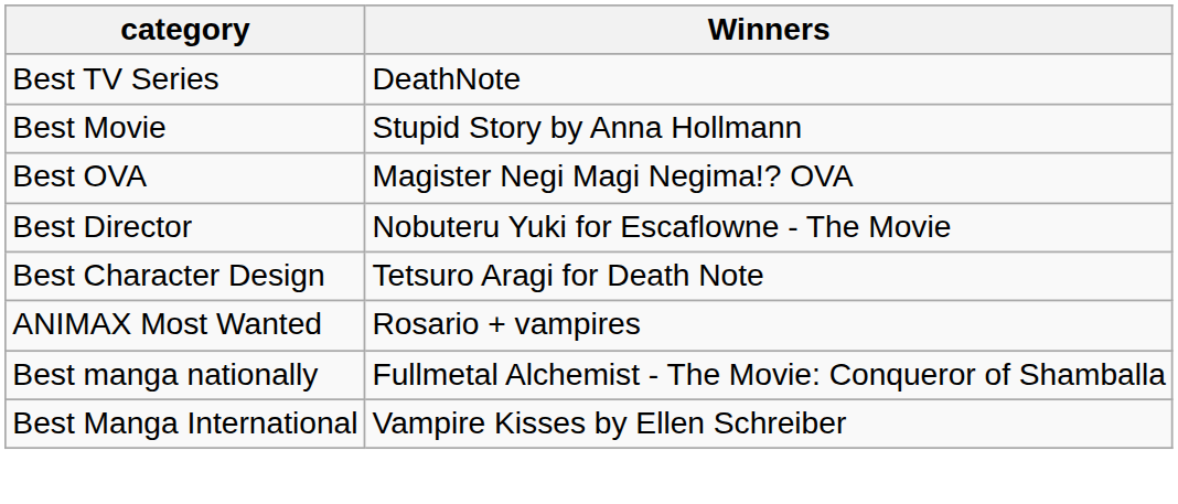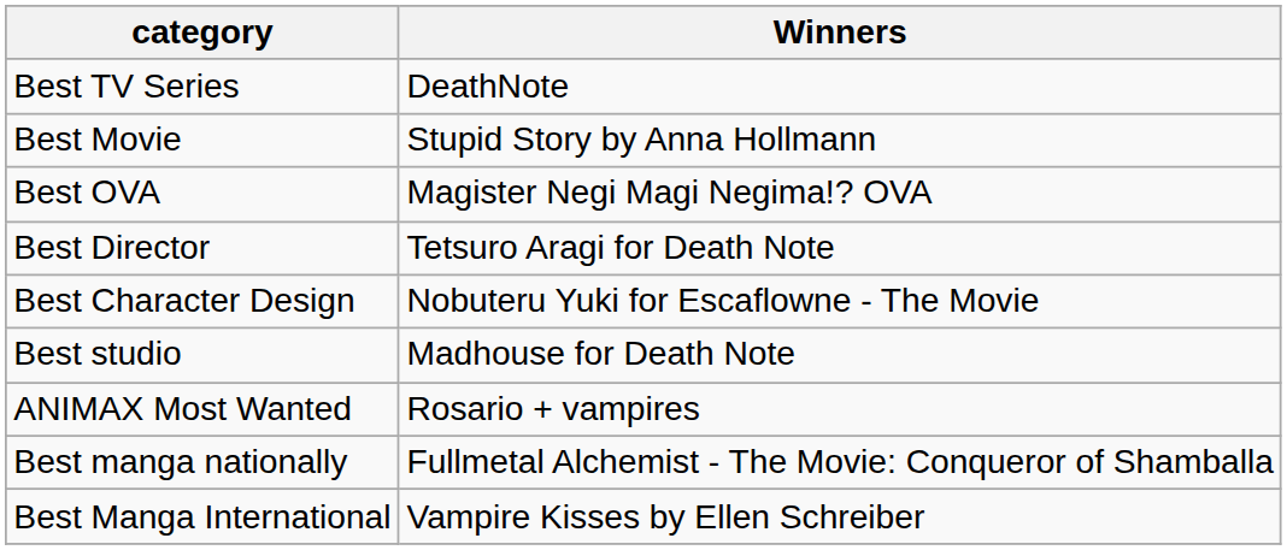Best Director | Winners: Nobuteru Yuki for Escaflowne - The Movie -> Tetsuro Aragi for Death Note
Best Character Design | Winners: Tetsuro Aragi for Death Note -> Nobuteru Yuki for Escaflowne - The Movie
+ row: Best studio | Madhouse for Death Note
